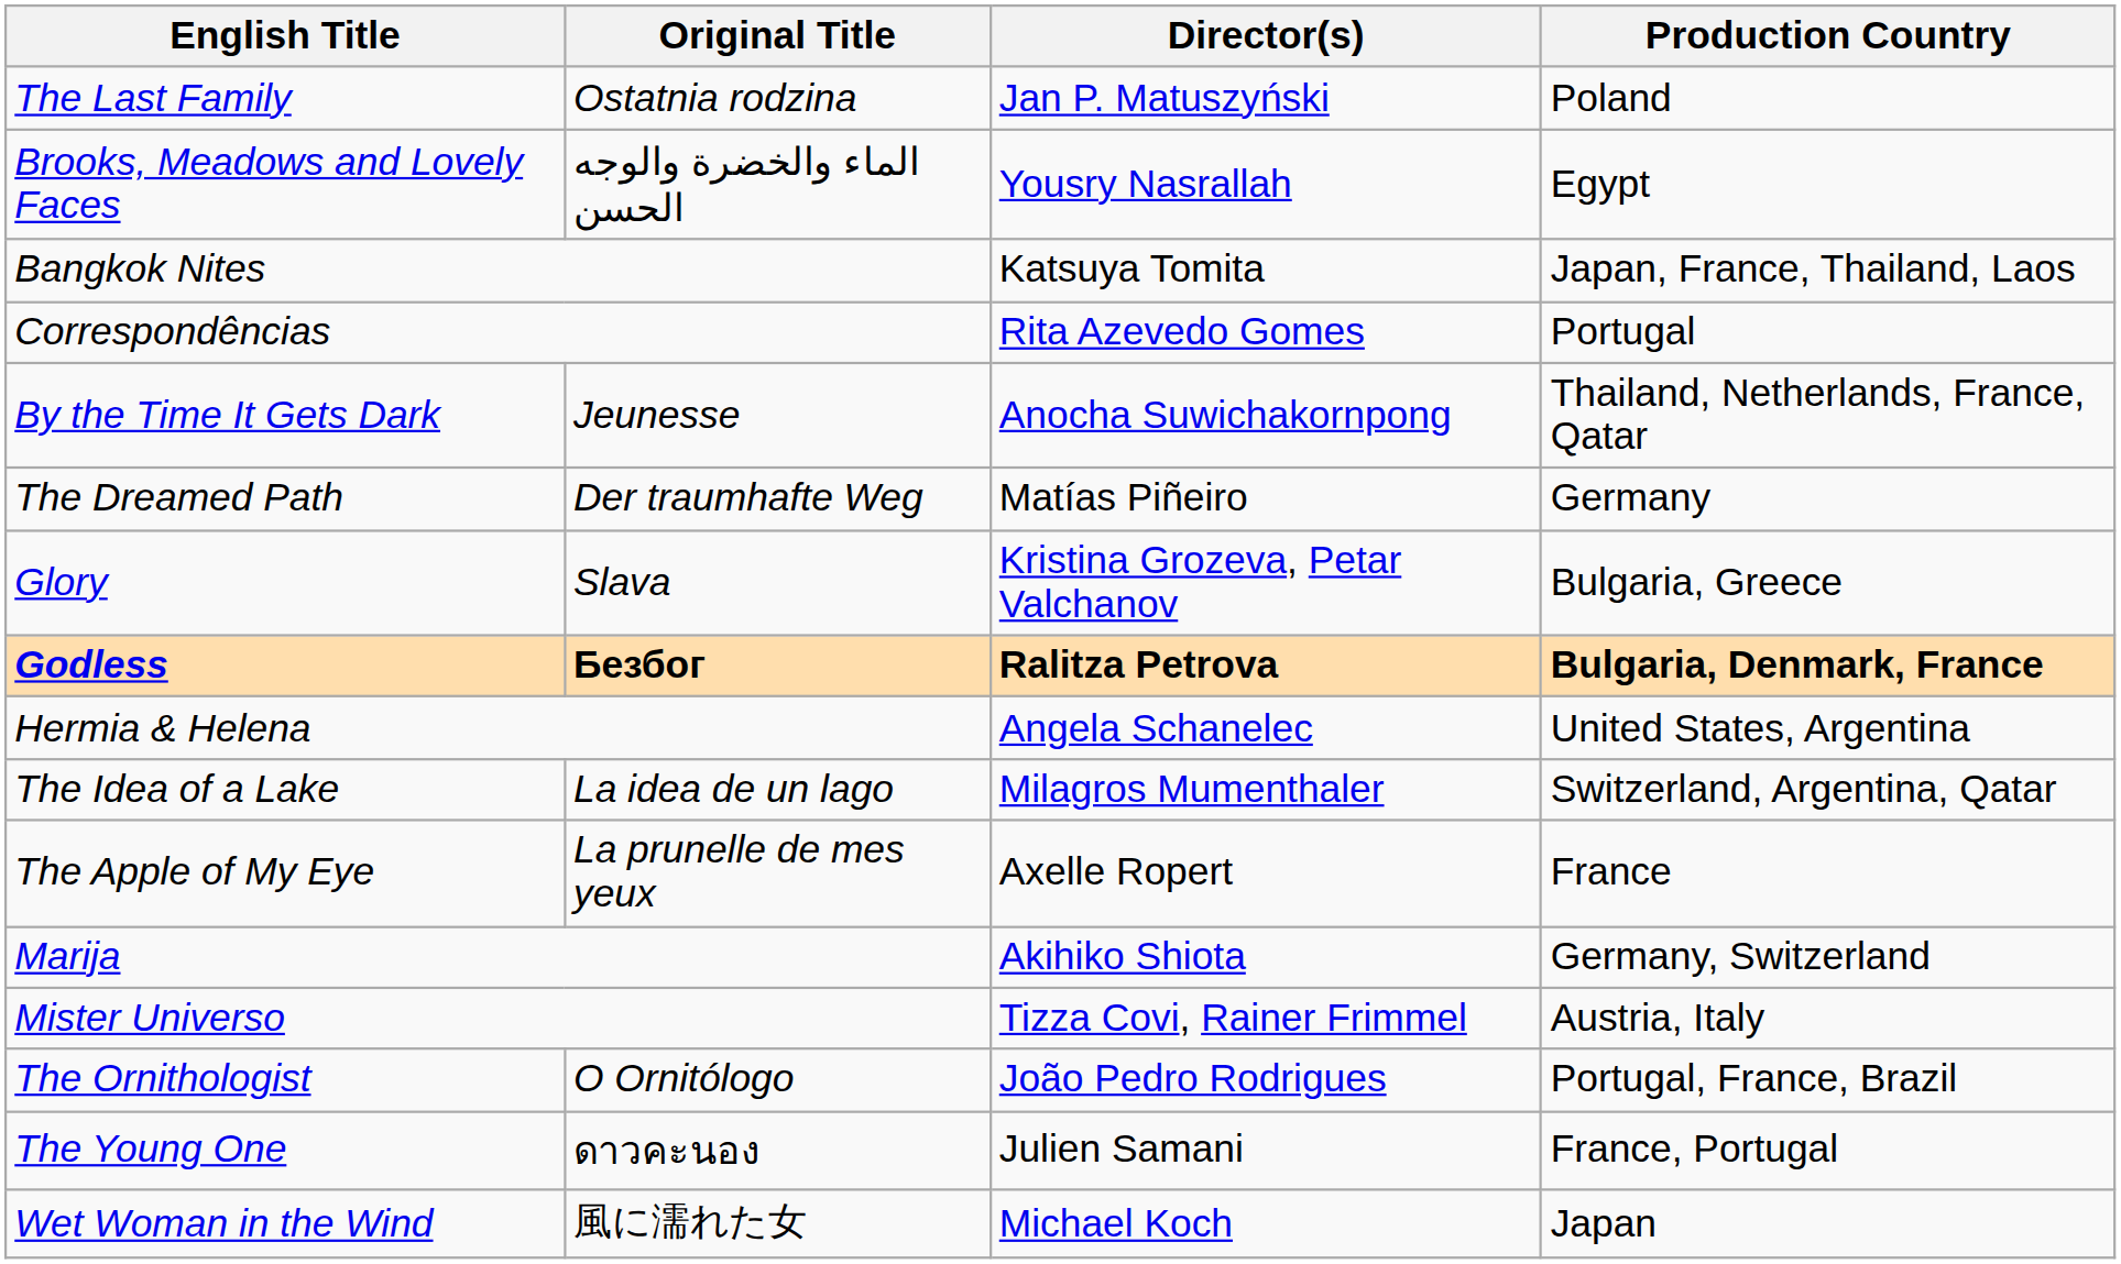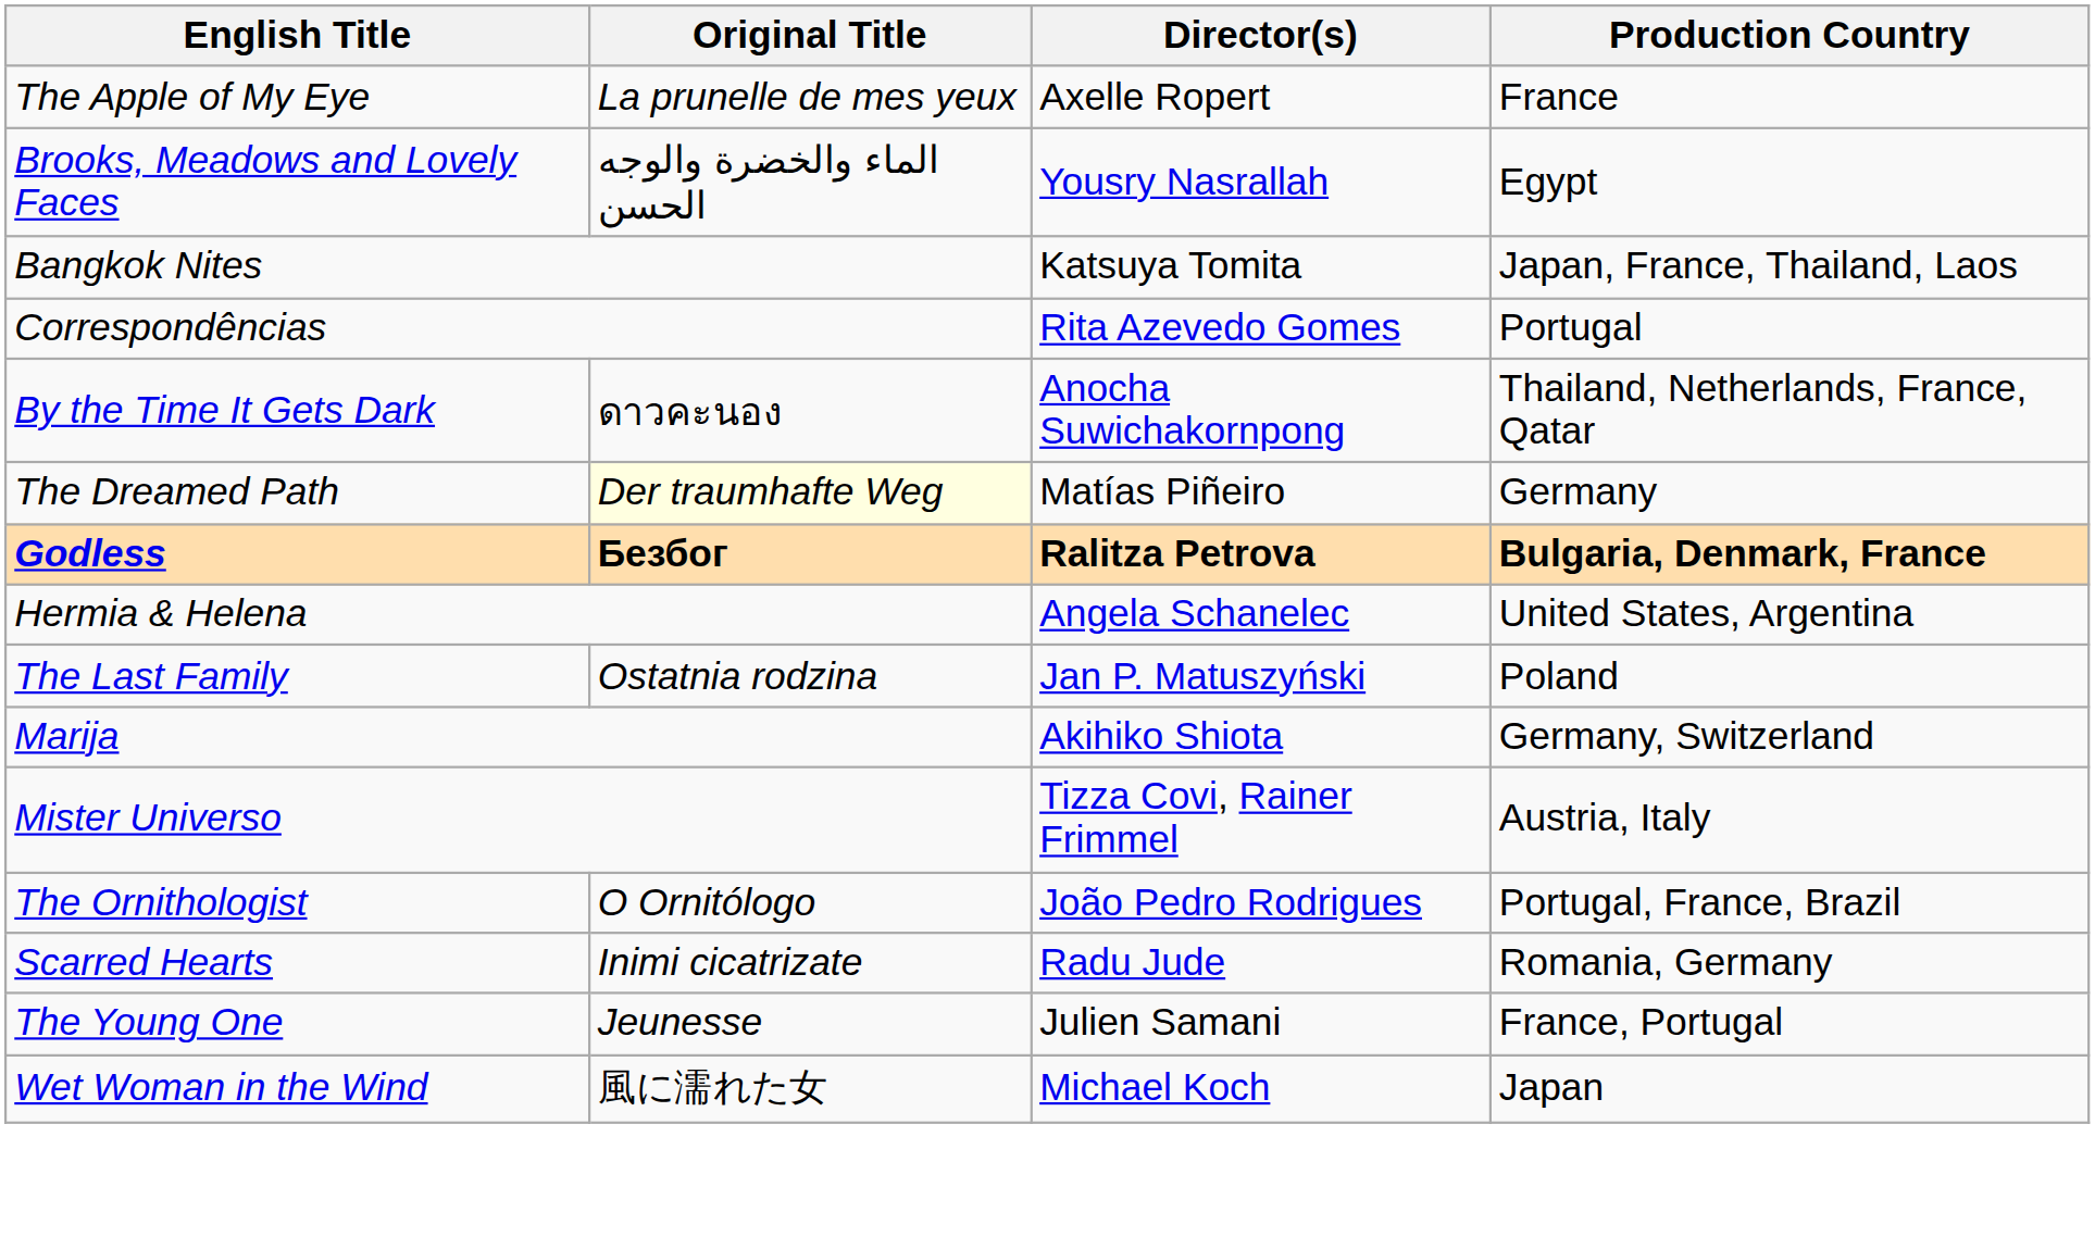rows swapped: The Apple of My Eye <-> The Last Family
By the Time It Gets Dark | Original Title: Jeunesse -> ดาวคะนอง
The Dreamed Path | Original Title: no background -> lightyellow background
- row: Glory | Slava | Kristina Grozeva, Petar Valchanov | Bulgaria, Greece
- row: The Idea of a Lake | La idea de un lago | Milagros Mumenthaler | Switzerland, Argentina, Qatar
+ row: Scarred Hearts | Inimi cicatrizate | Radu Jude | Romania, Germany
The Young One | Original Title: ดาวคะนอง -> Jeunesse
